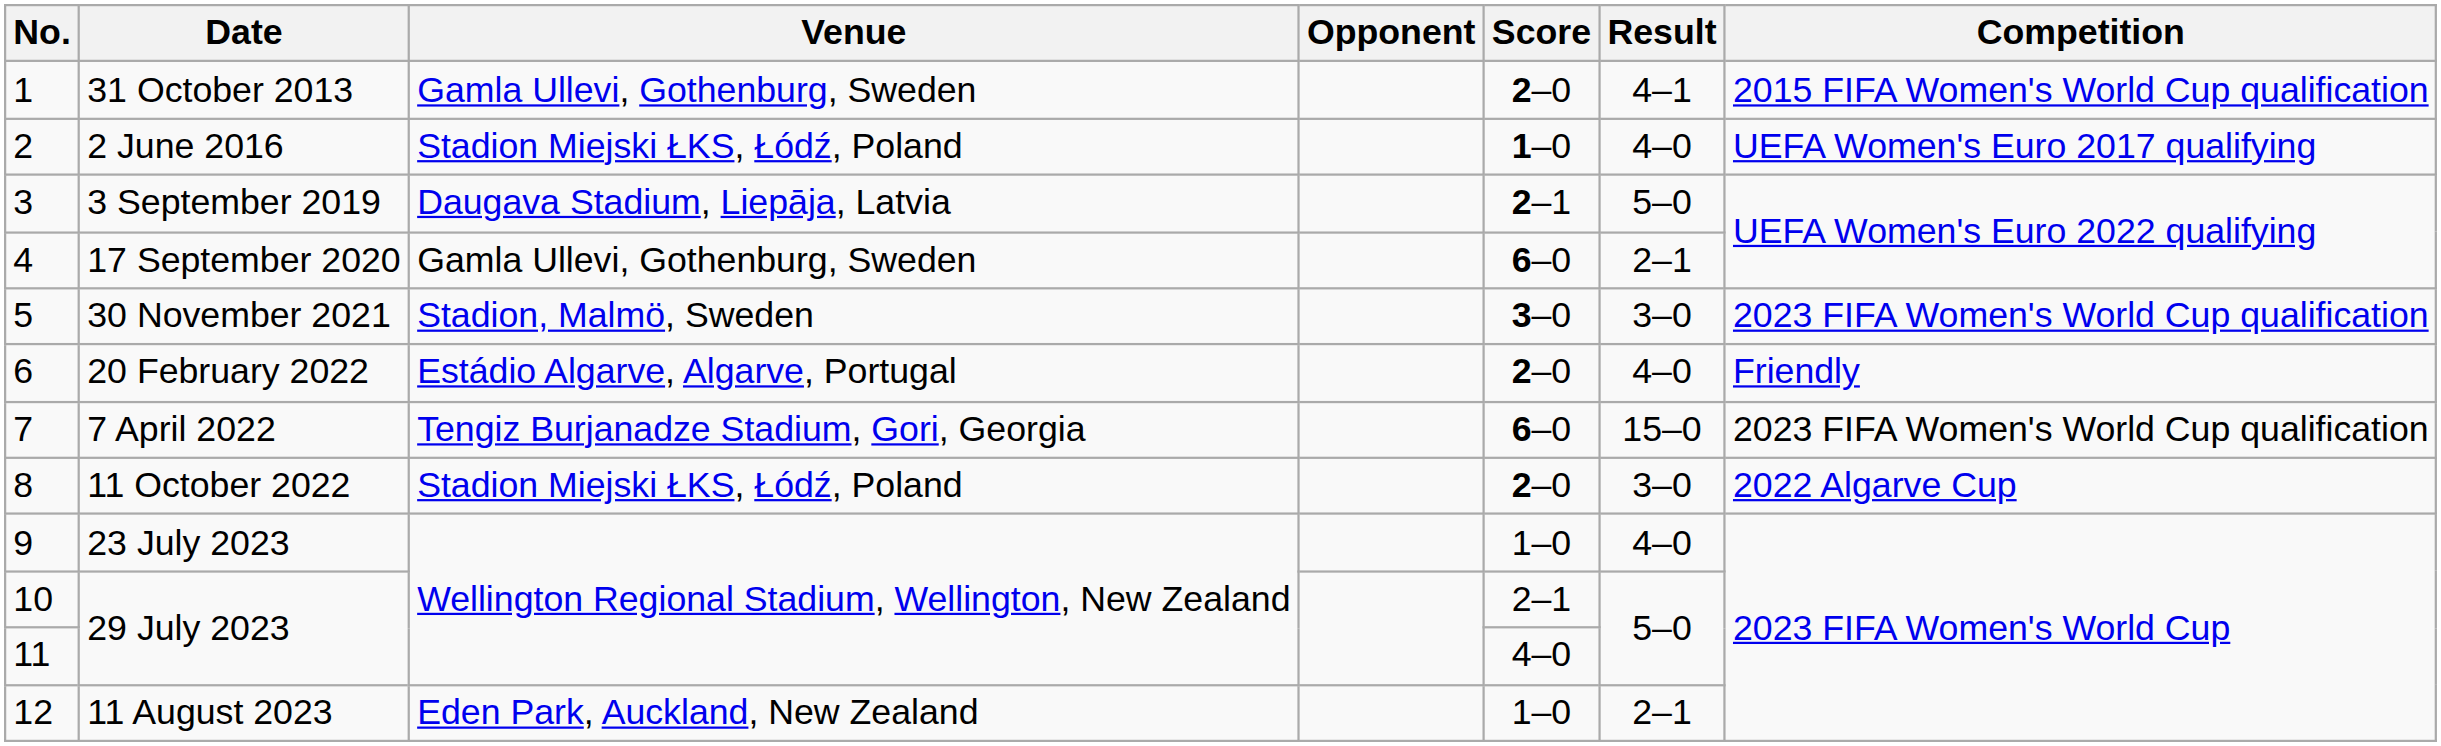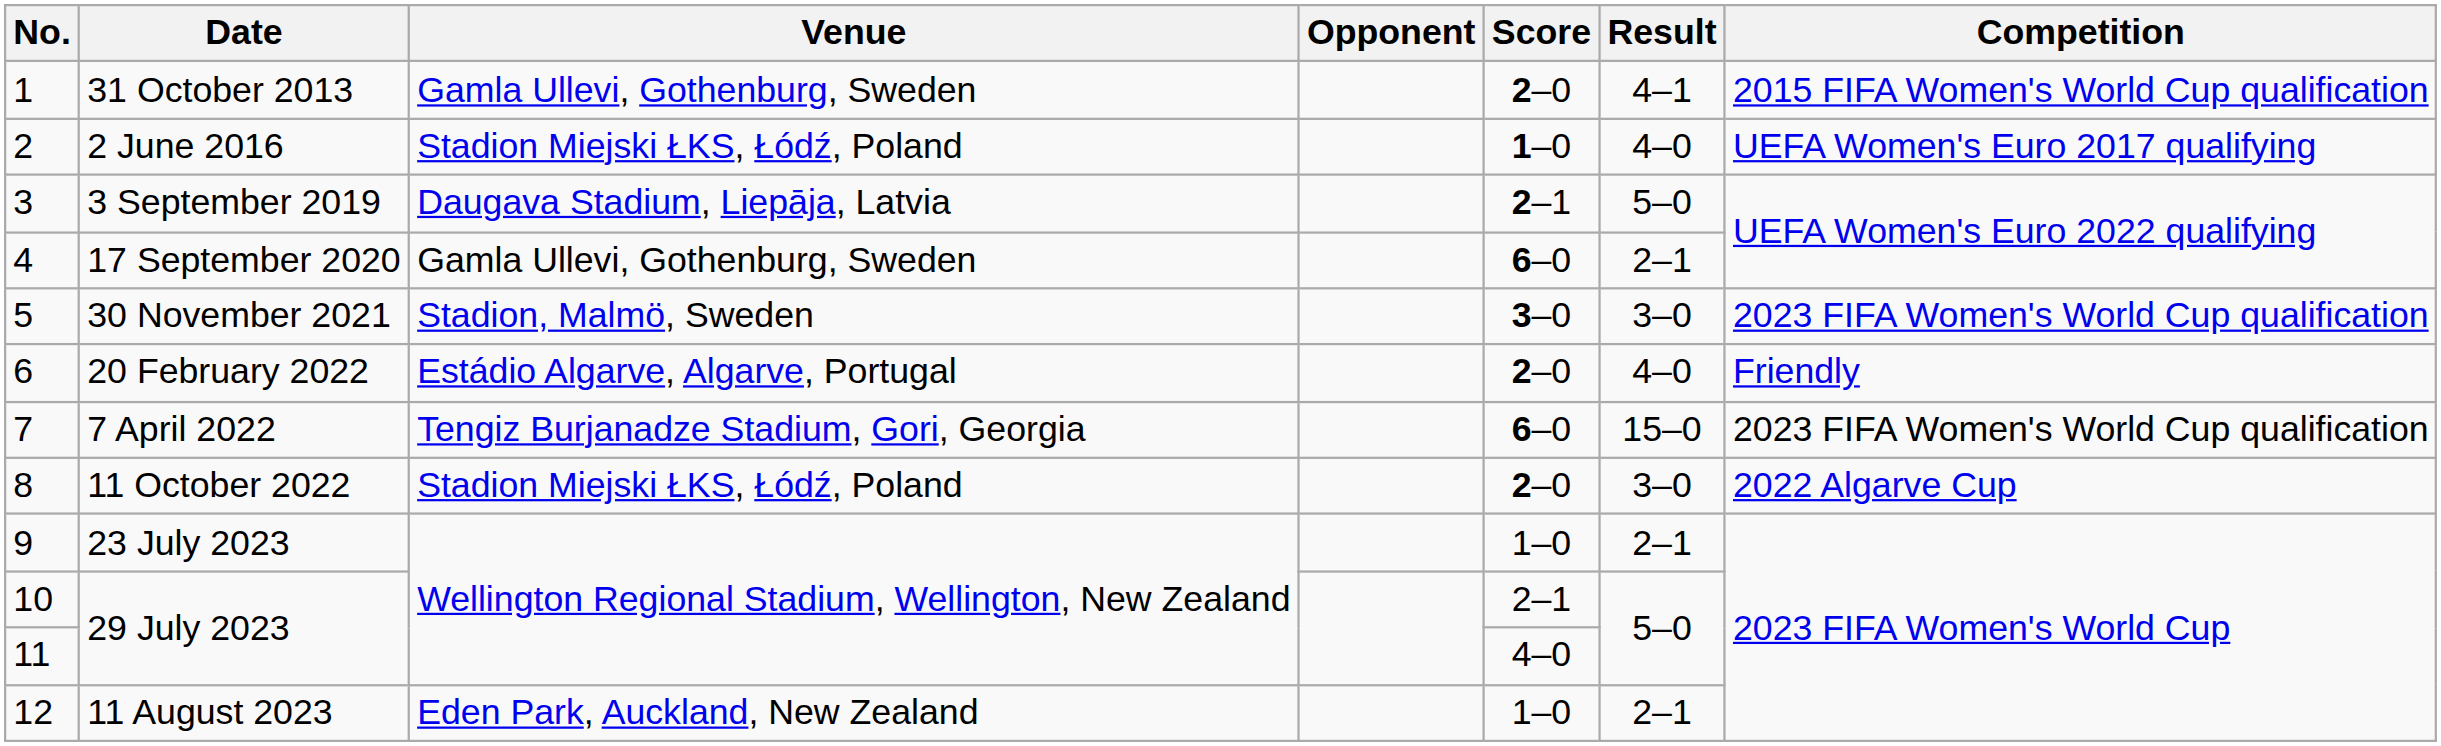23 July 2023 | Result: 4–0 -> 2–1
